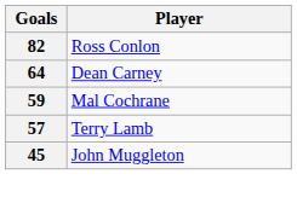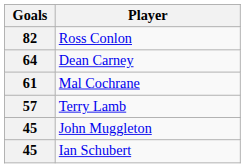Mal Cochrane | Goals: 59 -> 61
+ row: 45 | Ian Schubert
